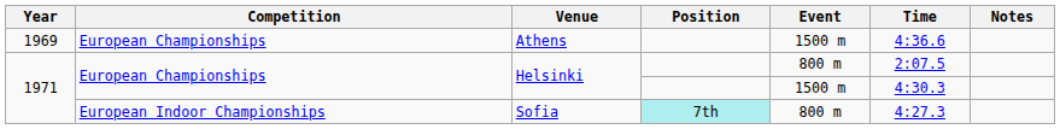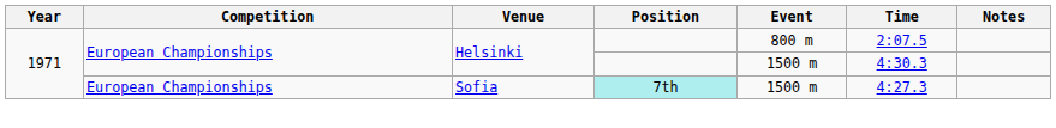- row: 1969 | European Championships | Athens | 1500 m | 4:36.6
Sofia | Competition: European Indoor Championships -> European Championships
Sofia | Event: 800 m -> 1500 m
